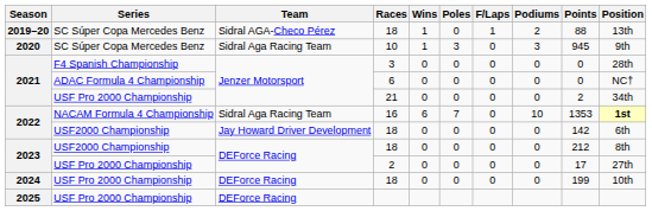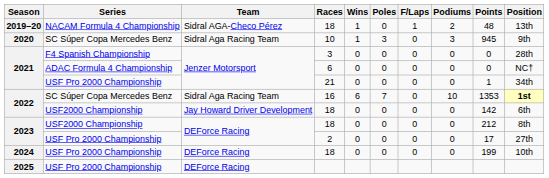2019–20 / 18 | Series: SC Súper Copa Mercedes Benz -> NACAM Formula 4 Championship
2019–20 / 18 | Points: 88 -> 48
21 | Points: 2 -> 1
16 | Series: NACAM Formula 4 Championship -> SC Súper Copa Mercedes Benz
